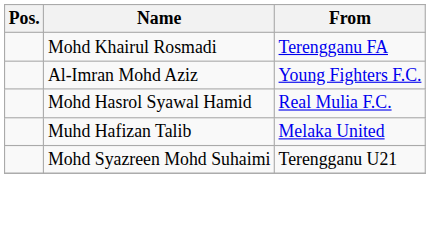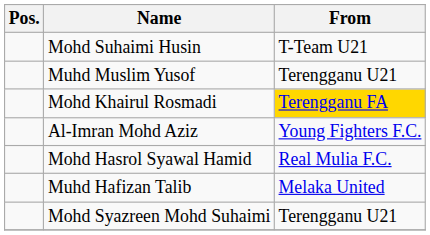+ row: Mohd Suhaimi Husin | T-Team U21
+ row: Muhd Muslim Yusof | Terengganu U21
Mohd Khairul Rosmadi | From: no background -> gold background
